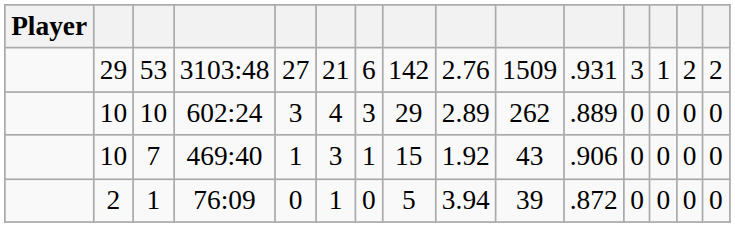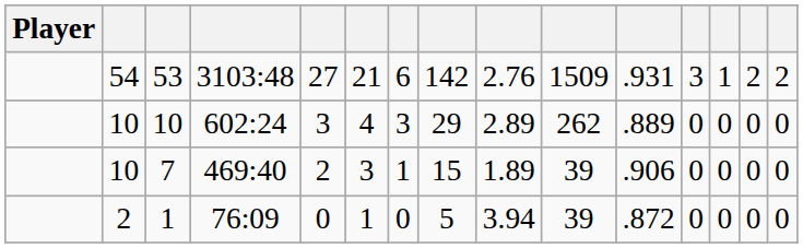53 | column 2: 29 -> 54
7 | column 5: 1 -> 2
7 | column 9: 1.92 -> 1.89
7 | column 10: 43 -> 39
